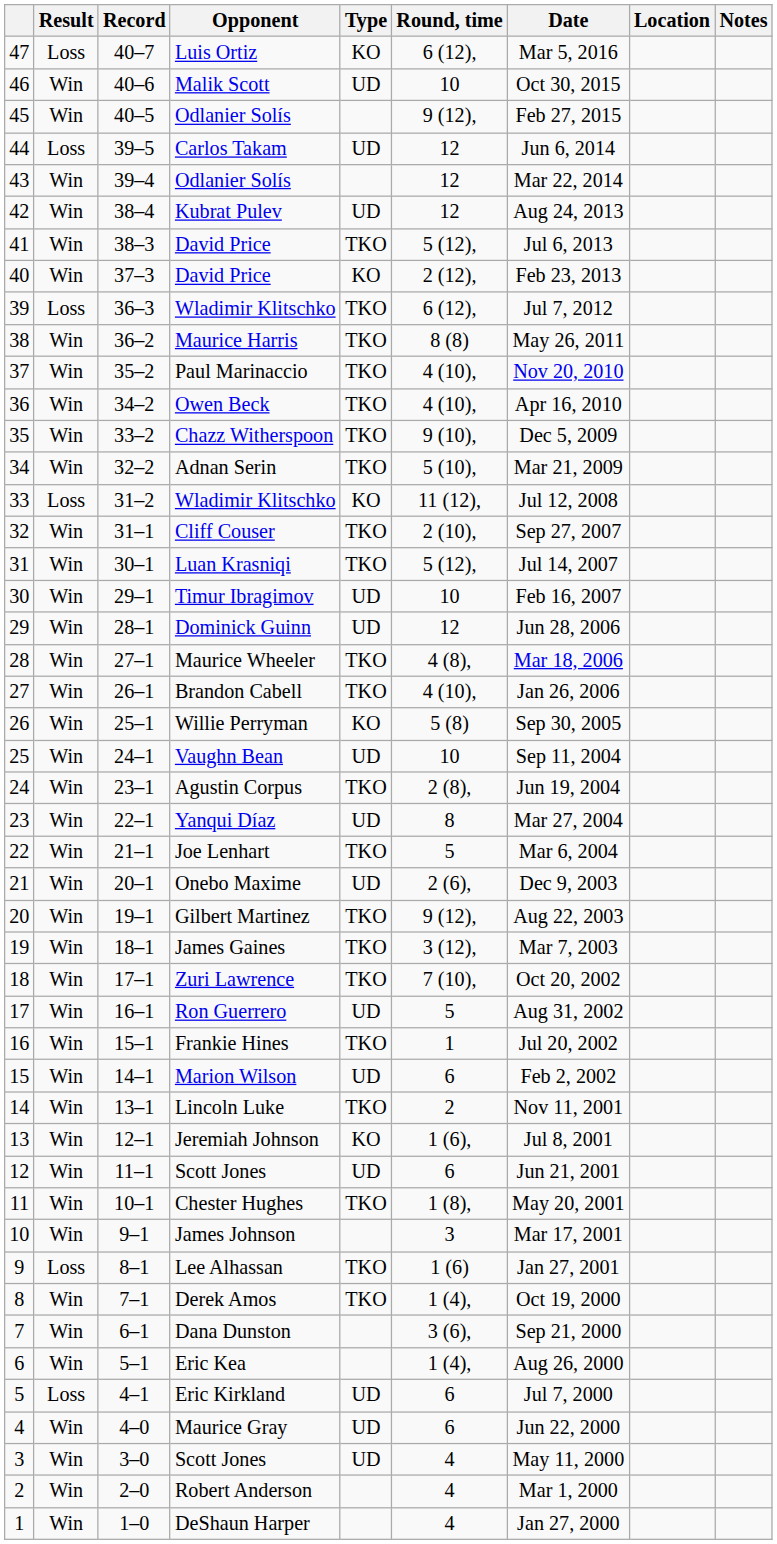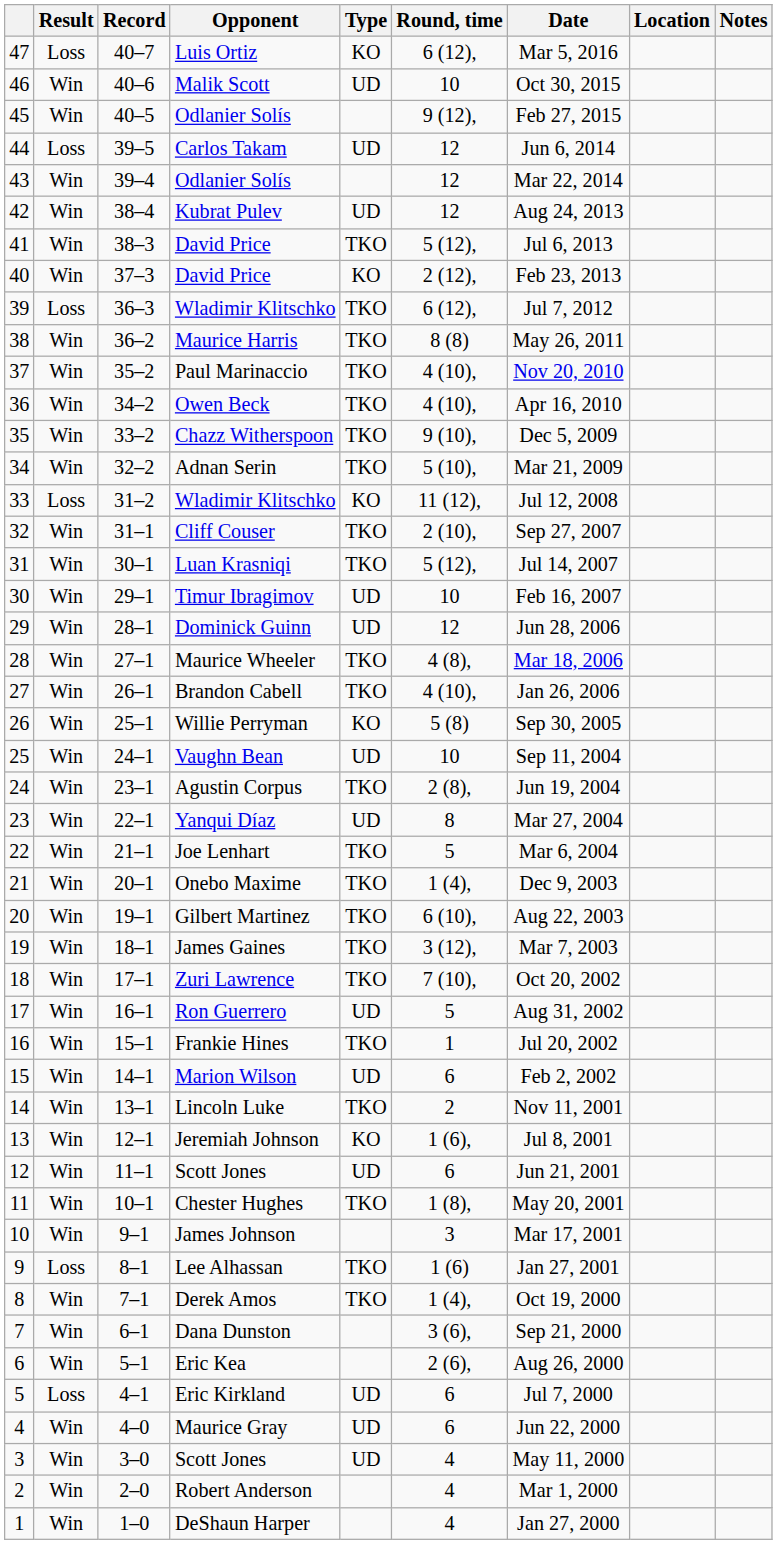Onebo Maxime | Type: UD -> TKO
Onebo Maxime | Round, time: 2 (6), -> 1 (4),
Gilbert Martinez | Round, time: 9 (12), -> 6 (10),
Eric Kea | Round, time: 1 (4), -> 2 (6),
